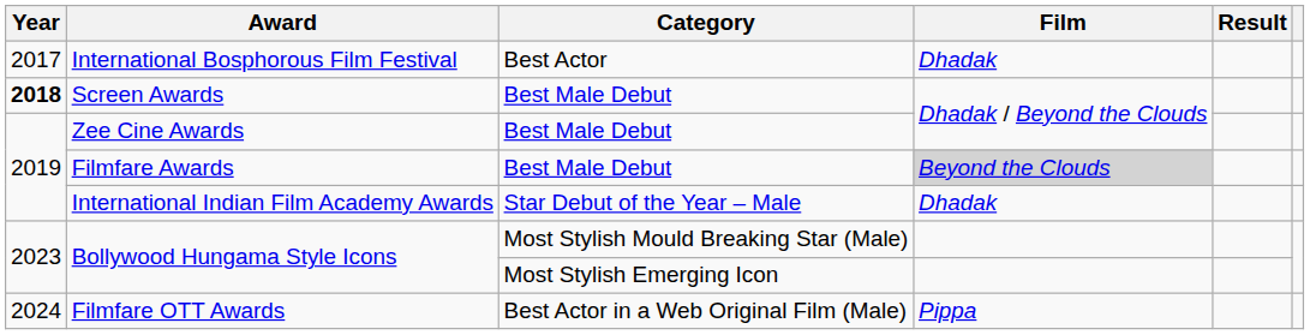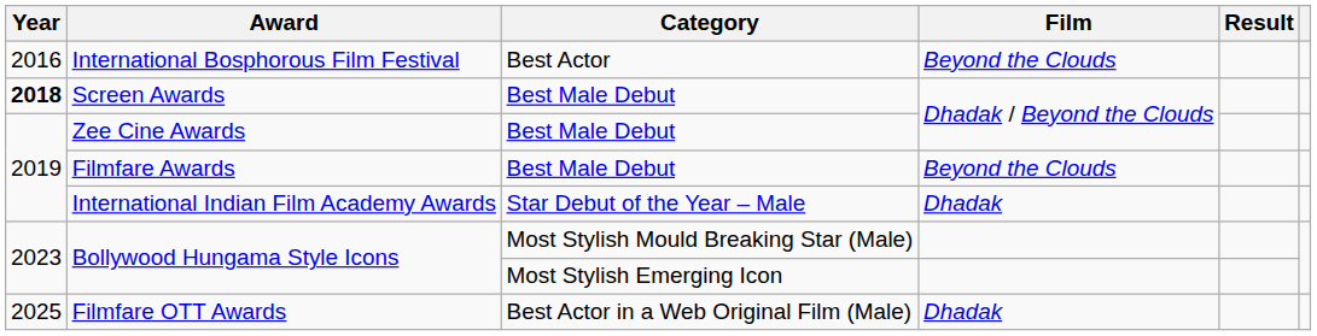International Bosphorous Film Festival | Year: 2017 -> 2016
International Bosphorous Film Festival | Film: Dhadak -> Beyond the Clouds
Filmfare Awards | Film: lightgrey background -> no background
Filmfare OTT Awards | Year: 2024 -> 2025
Filmfare OTT Awards | Film: Pippa -> Dhadak
